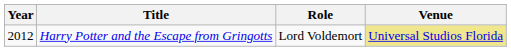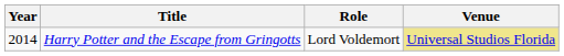Harry Potter and the Escape from Gringotts | Year: 2012 -> 2014
